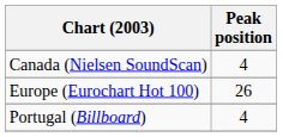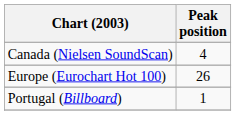Portugal (Billboard) | Peak position: 4 -> 1
